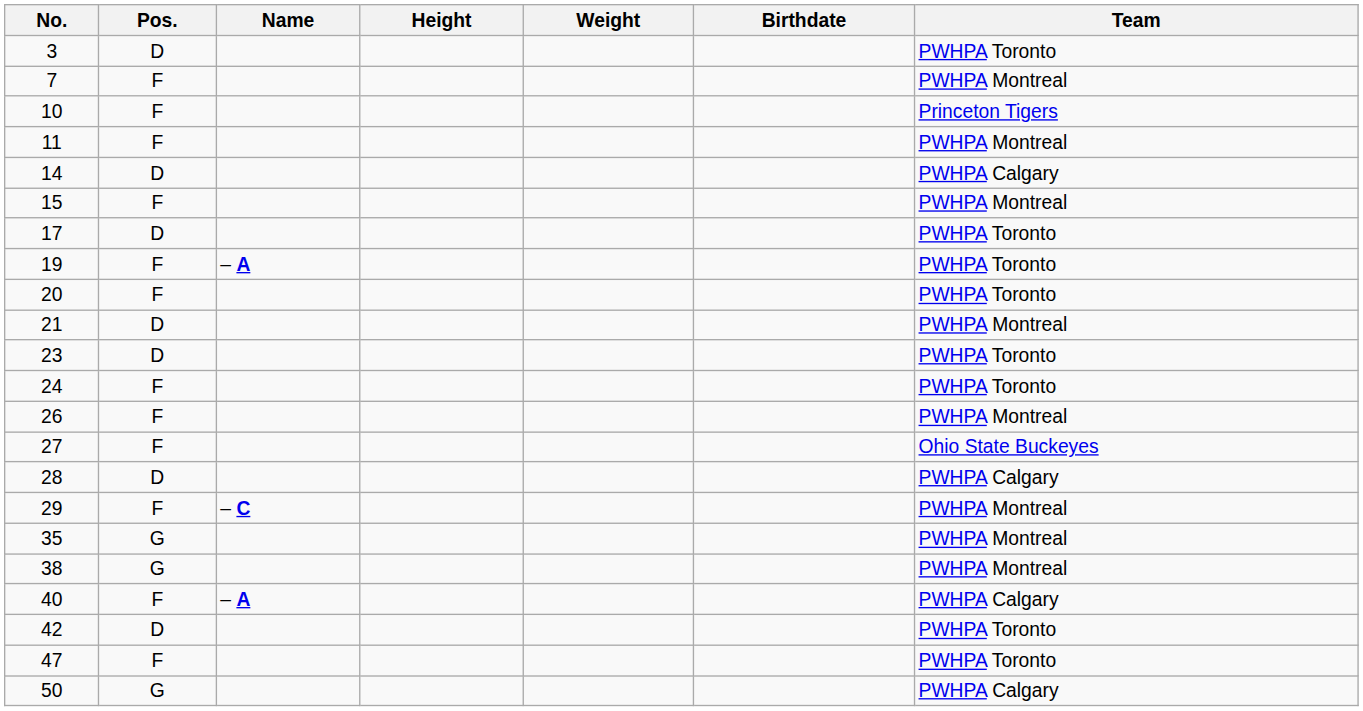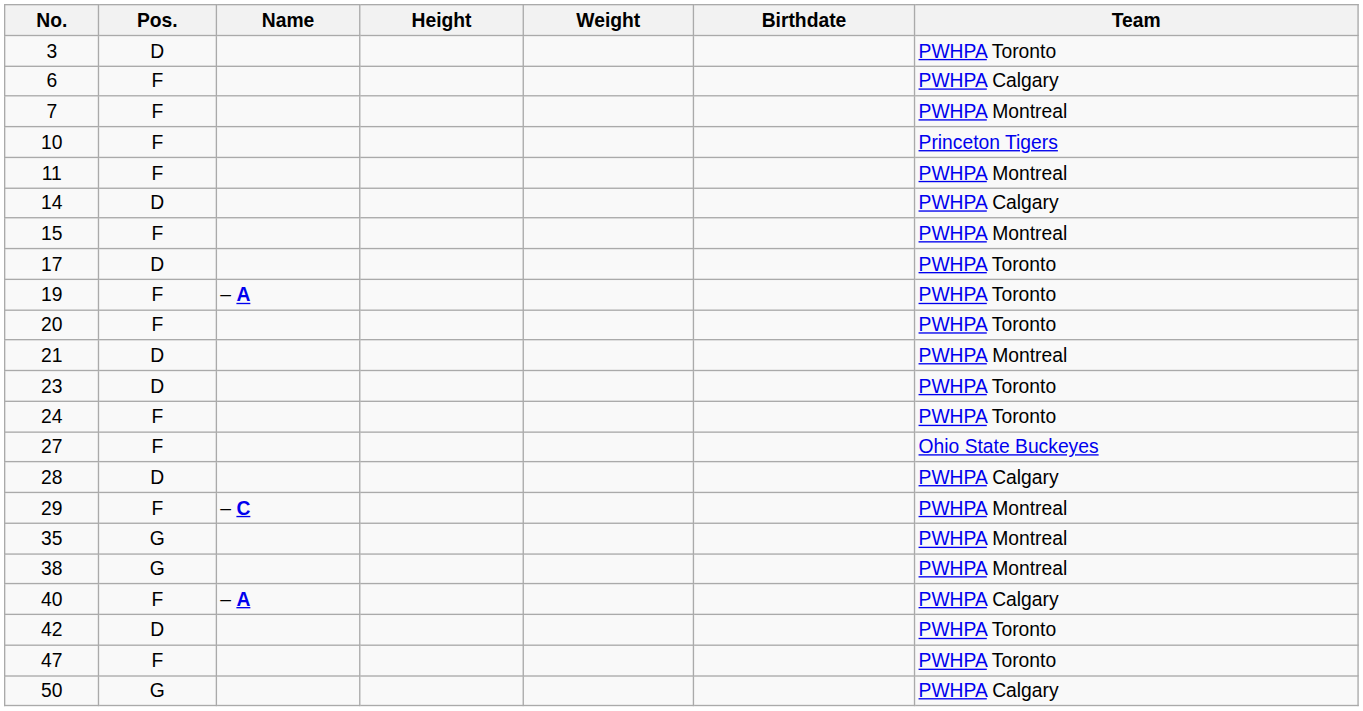+ row: 6 | F | PWHPA Calgary
- row: 26 | F | PWHPA Montreal
